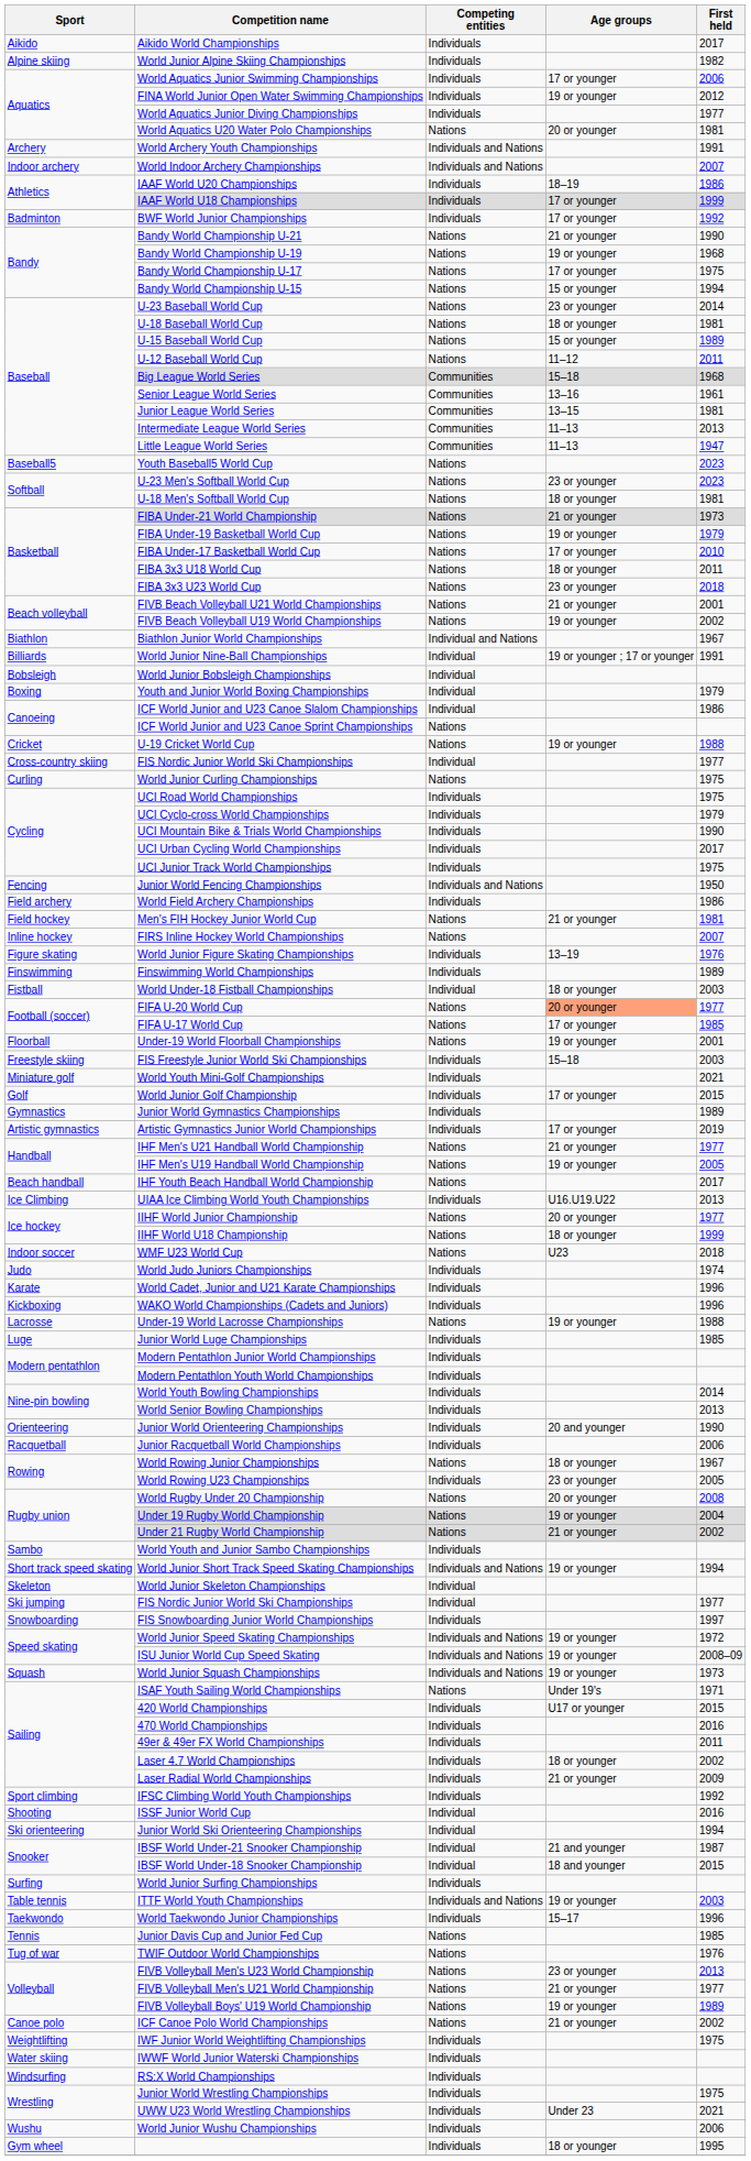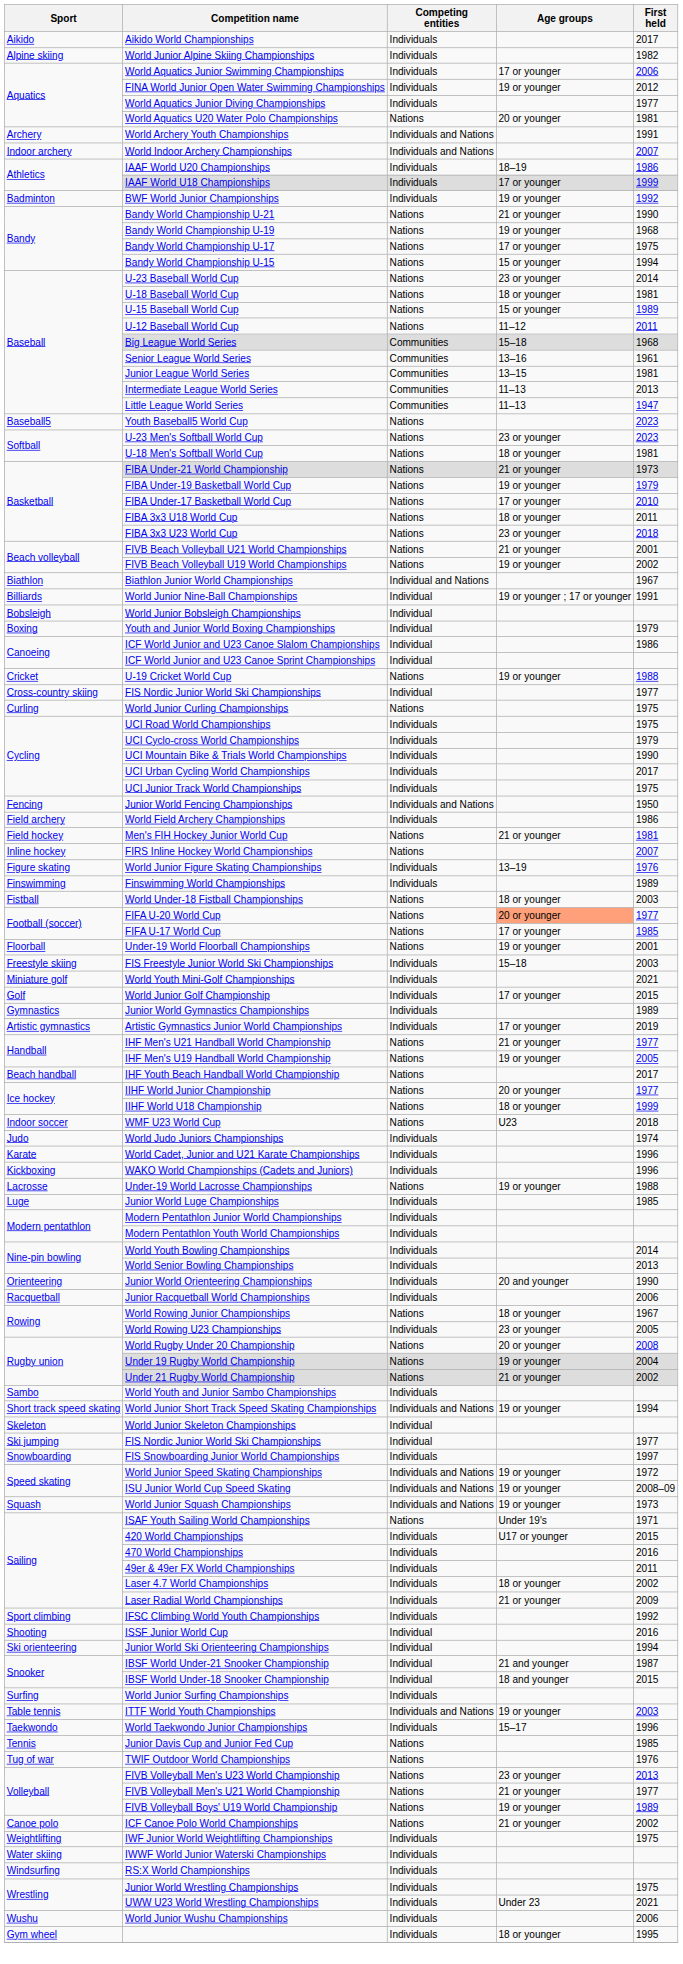BWF World Junior Championships | Age groups: 17 or younger -> 19 or younger
ICF World Junior and U23 Canoe Sprint Championships | Competing entities: Nations -> Individual
World Under-18 Fistball Championships | Competing entities: Individual -> Nations
- row: Ice Climbing | UIAA Ice Climbing World Youth Championships | Individuals | U16.U19.U22 | 2013
